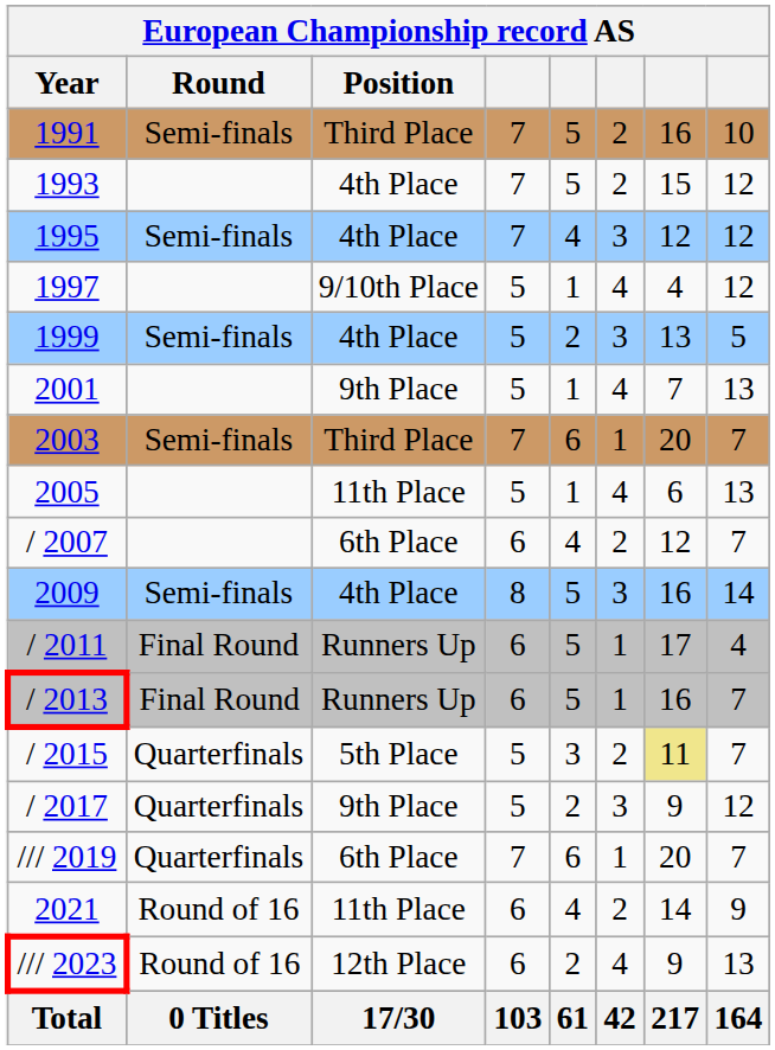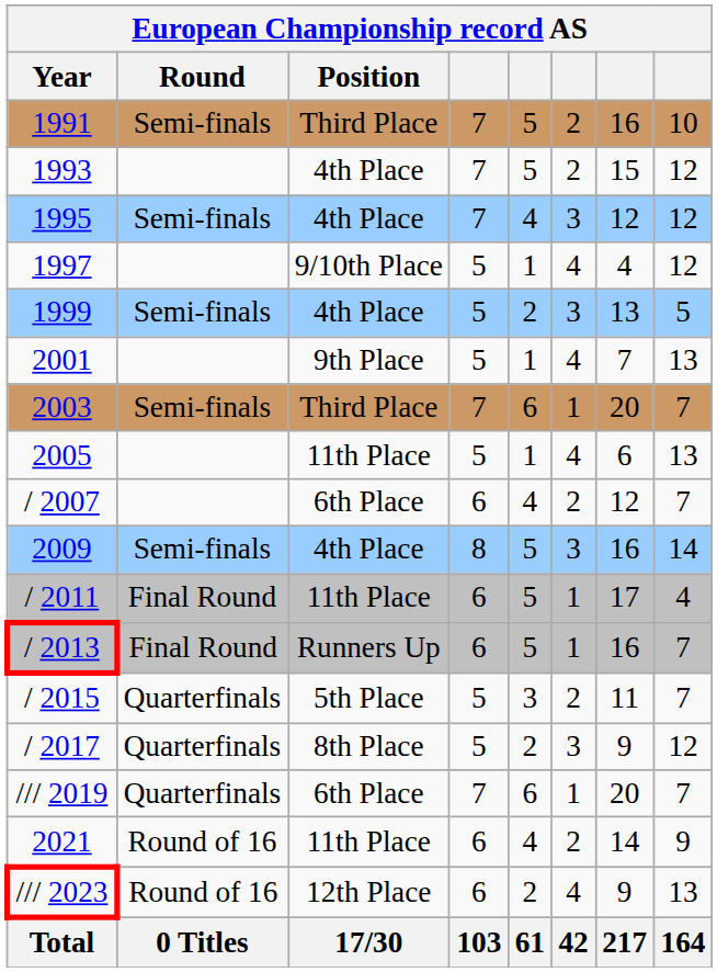/ 2011 | Position: Runners Up -> 11th Place
/ 2015 | column 7: khaki background -> no background
/ 2017 | Position: 9th Place -> 8th Place
